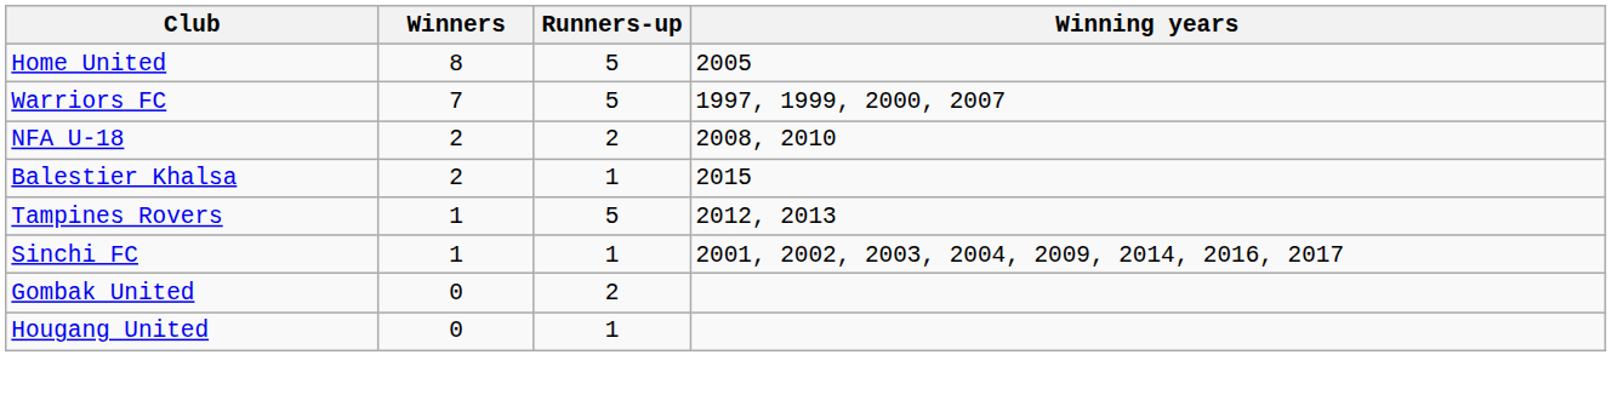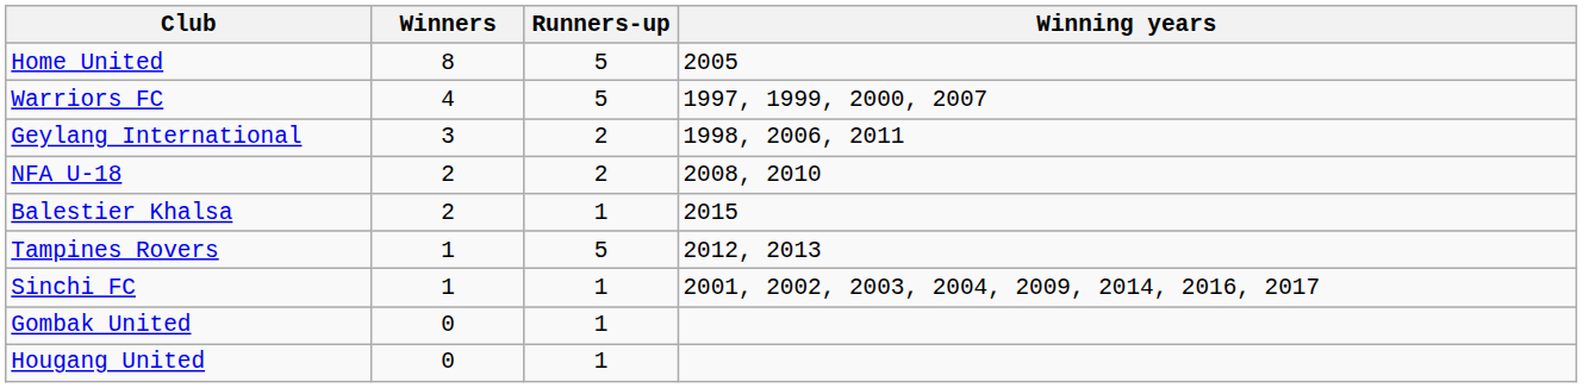Warriors FC | Winners: 7 -> 4
+ row: Geylang International | 3 | 2 | 1998, 2006, 2011
Gombak United | Runners-up: 2 -> 1
